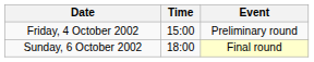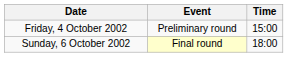columns swapped: Time <-> Event
